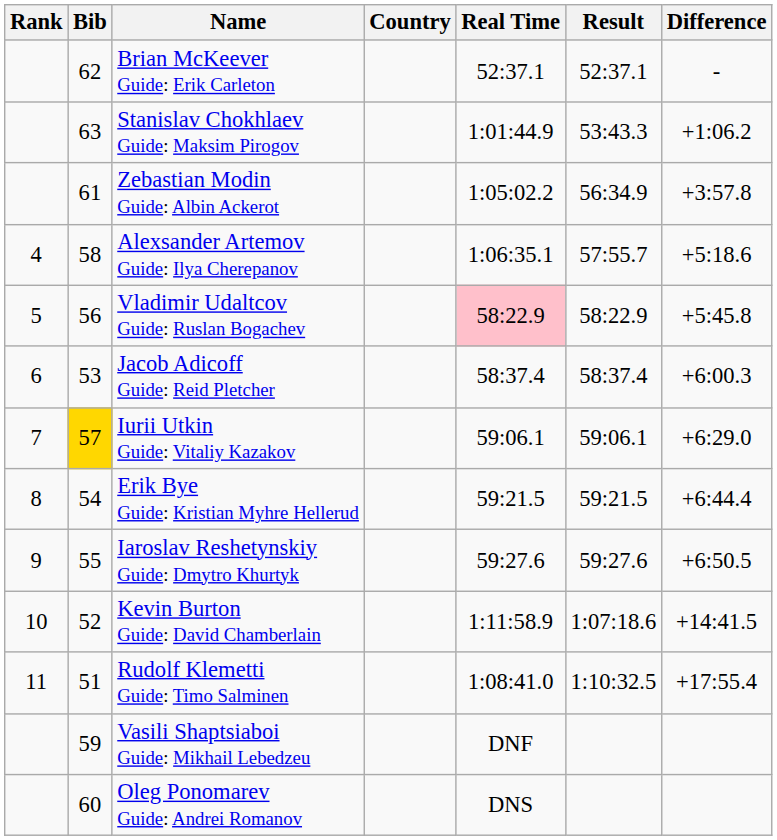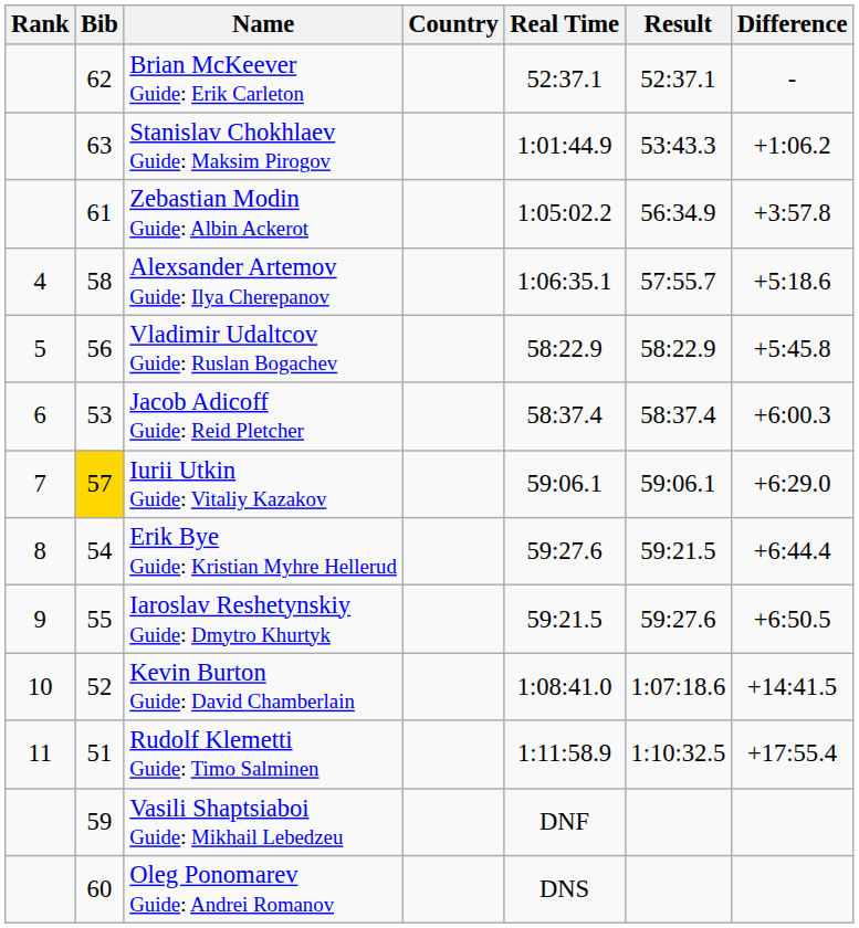Vladimir Udaltcov Guide: Ruslan Bogachev | Real Time: pink background -> no background
Erik Bye Guide: Kristian Myhre Hellerud | Real Time: 59:21.5 -> 59:27.6
Iaroslav Reshetynskiy Guide: Dmytro Khurtyk | Real Time: 59:27.6 -> 59:21.5
Kevin Burton Guide: David Chamberlain | Real Time: 1:11:58.9 -> 1:08:41.0
Rudolf Klemetti Guide: Timo Salminen | Real Time: 1:08:41.0 -> 1:11:58.9
